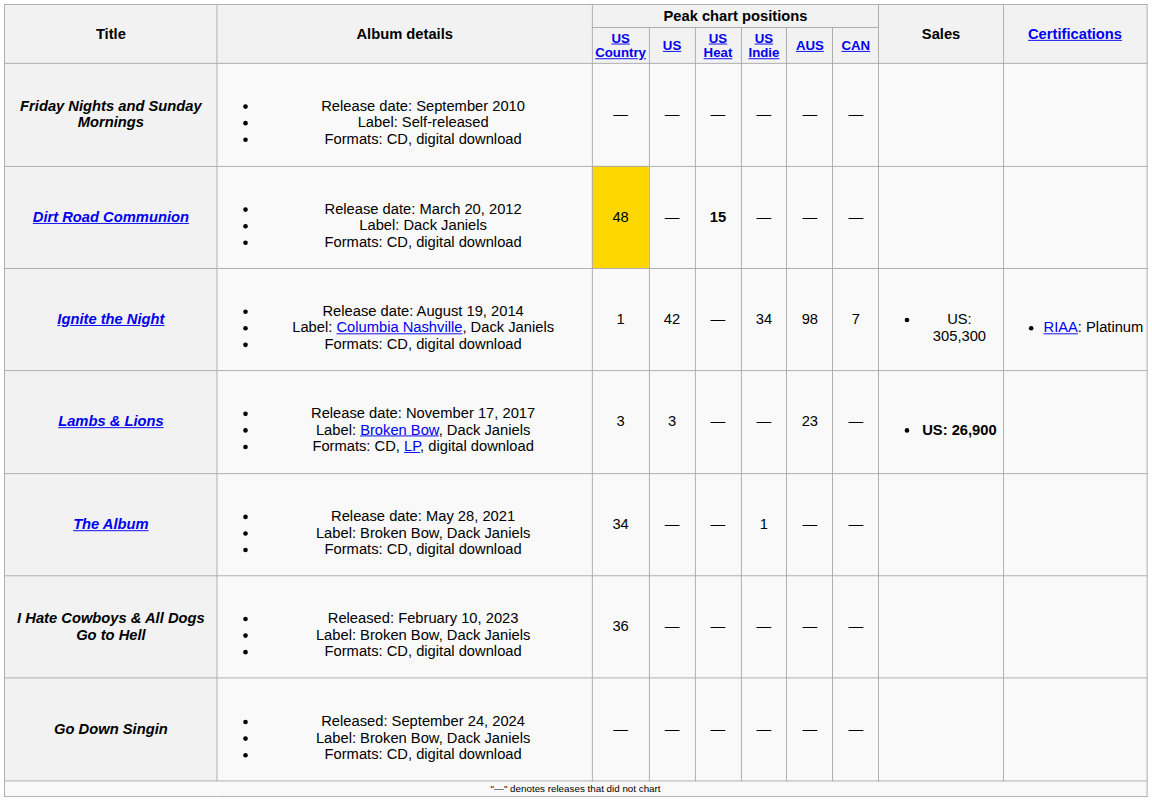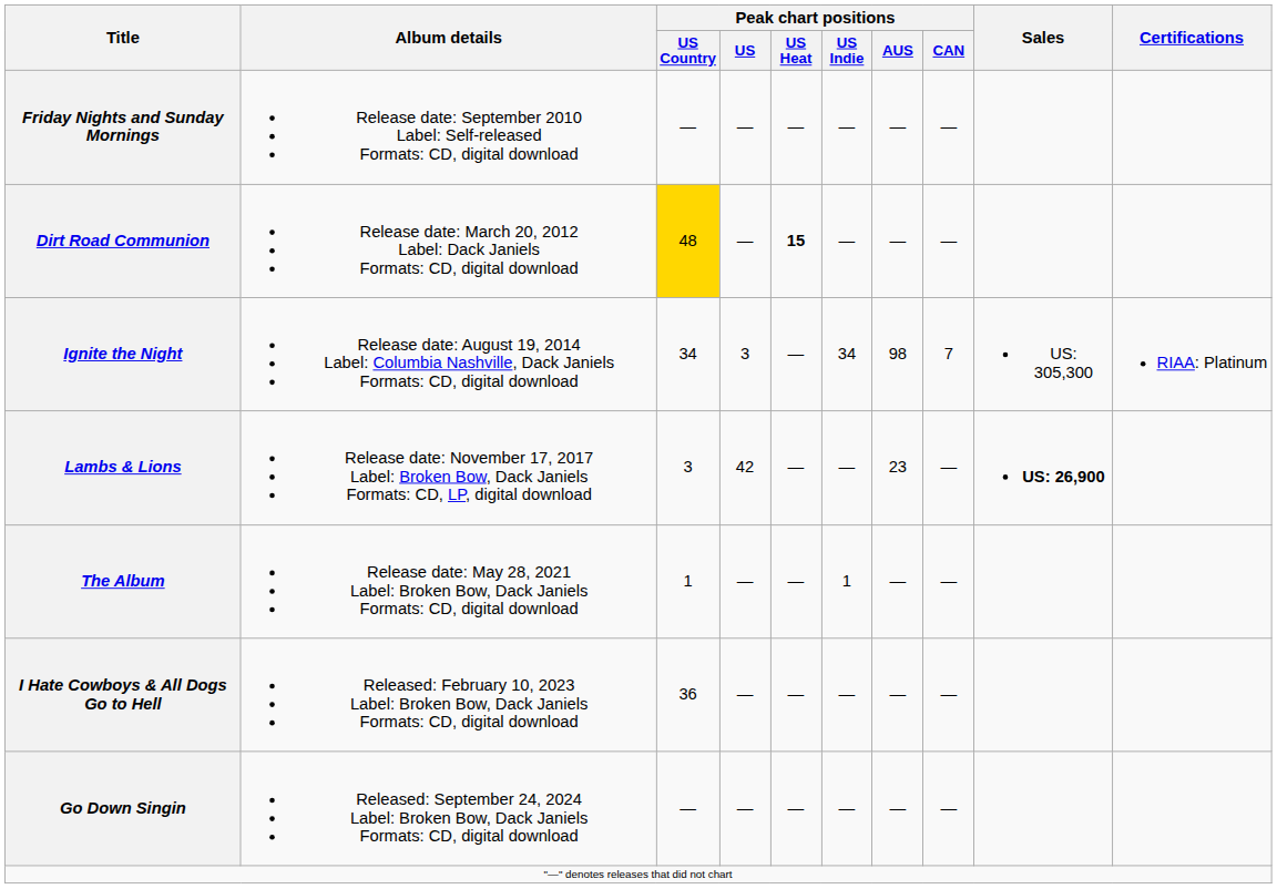Ignite the Night | Peak chart positions / US Country: 1 -> 34
Ignite the Night | Peak chart positions / US: 42 -> 3
Lambs & Lions | Peak chart positions / US: 3 -> 42
The Album | Peak chart positions / US Country: 34 -> 1
